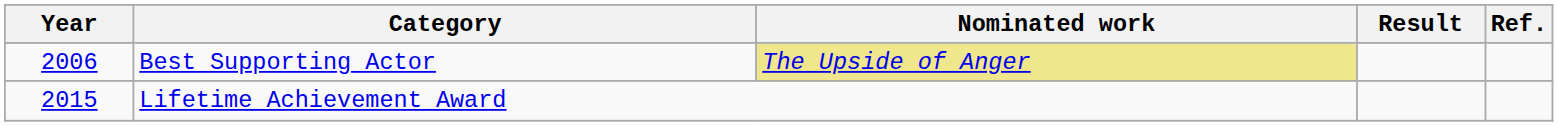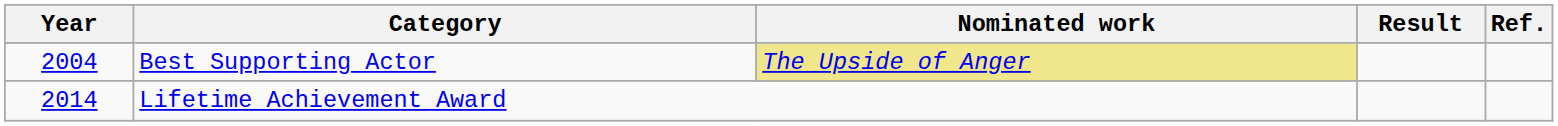Best Supporting Actor | Year: 2006 -> 2004
Lifetime Achievement Award | Year: 2015 -> 2014
